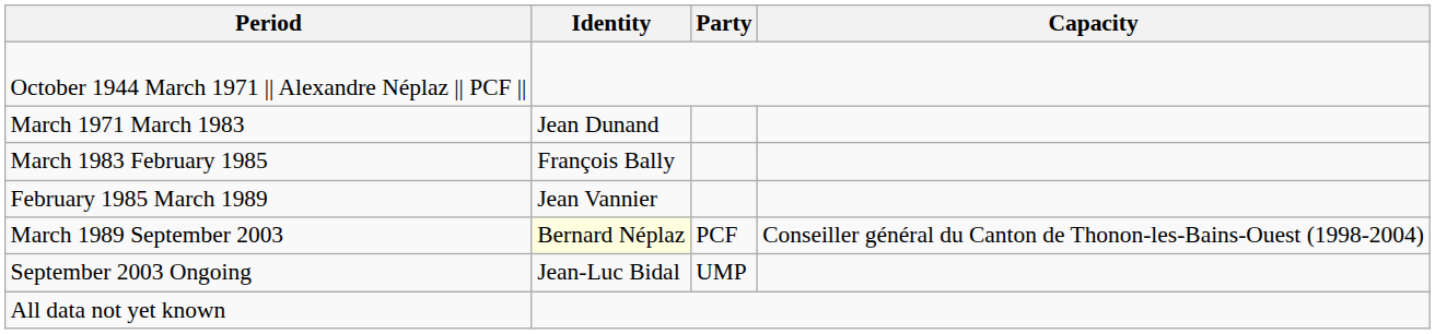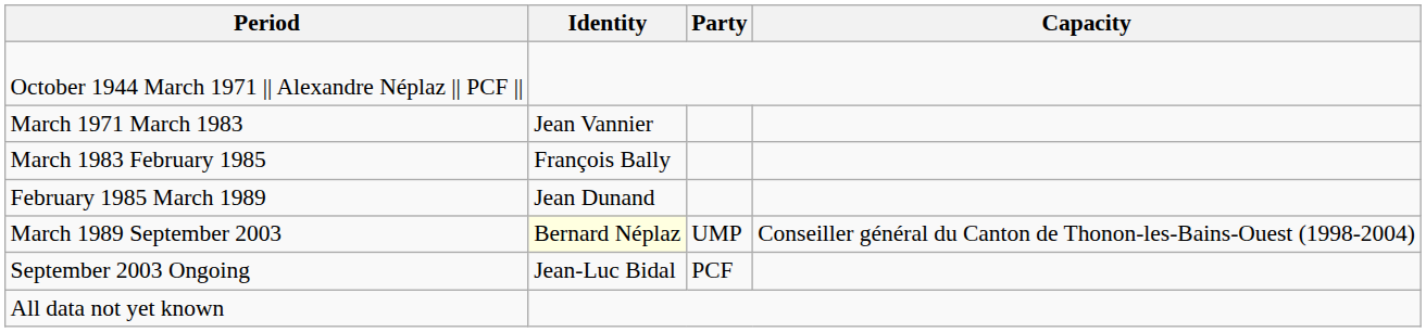March 1971 March 1983 | Identity: Jean Dunand -> Jean Vannier
February 1985 March 1989 | Identity: Jean Vannier -> Jean Dunand
March 1989 September 2003 | Party: PCF -> UMP
September 2003 Ongoing | Party: UMP -> PCF
